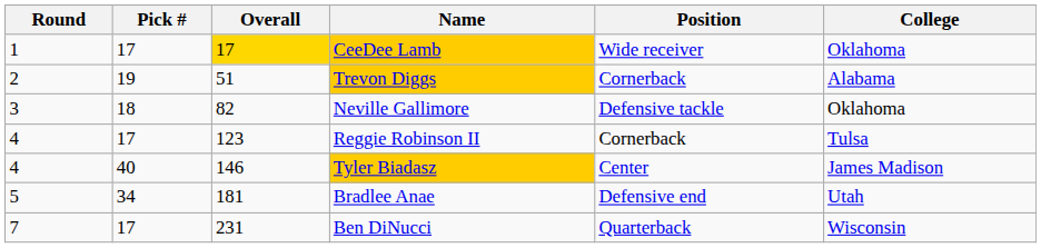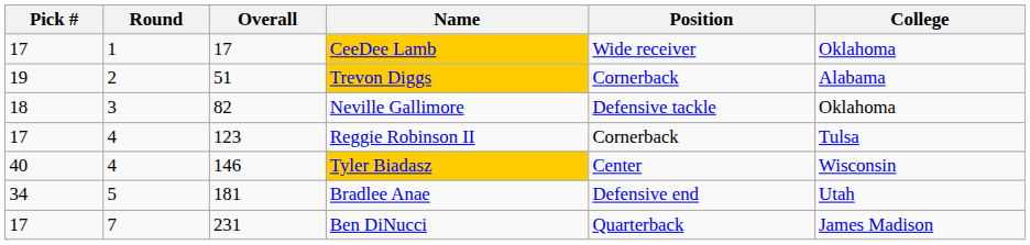columns swapped: Round <-> Pick #
CeeDee Lamb | Overall: gold background -> no background
Tyler Biadasz | College: James Madison -> Wisconsin
Ben DiNucci | College: Wisconsin -> James Madison
